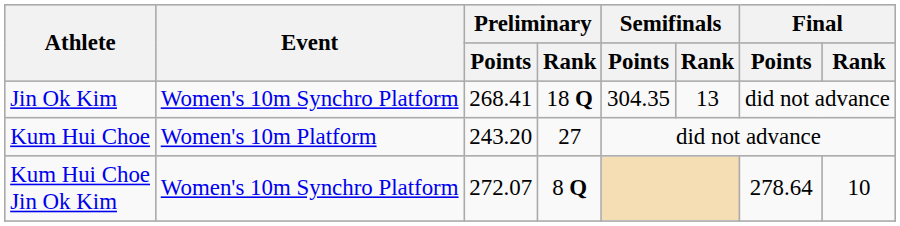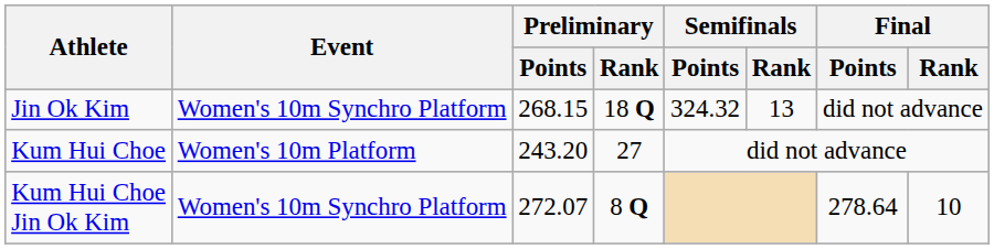Jin Ok Kim | Preliminary / Points: 268.41 -> 268.15
Jin Ok Kim | Semifinals / Points: 304.35 -> 324.32
